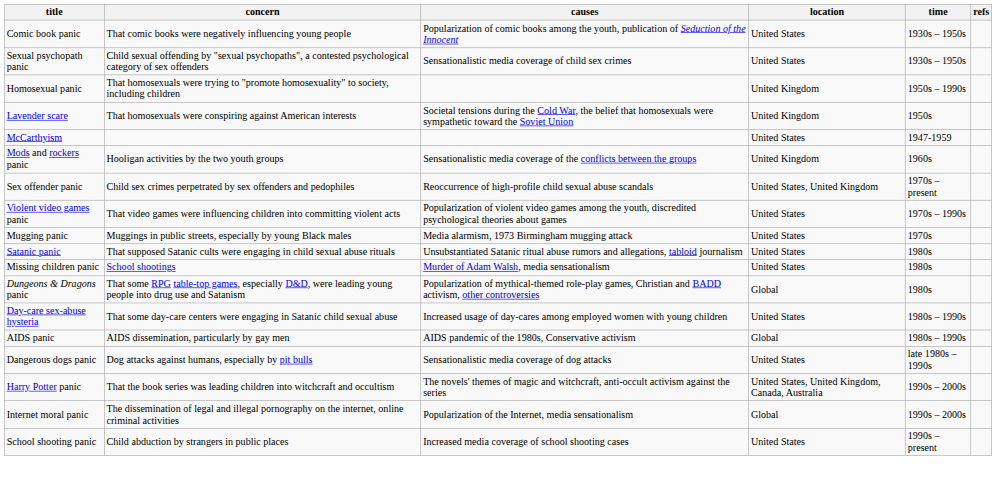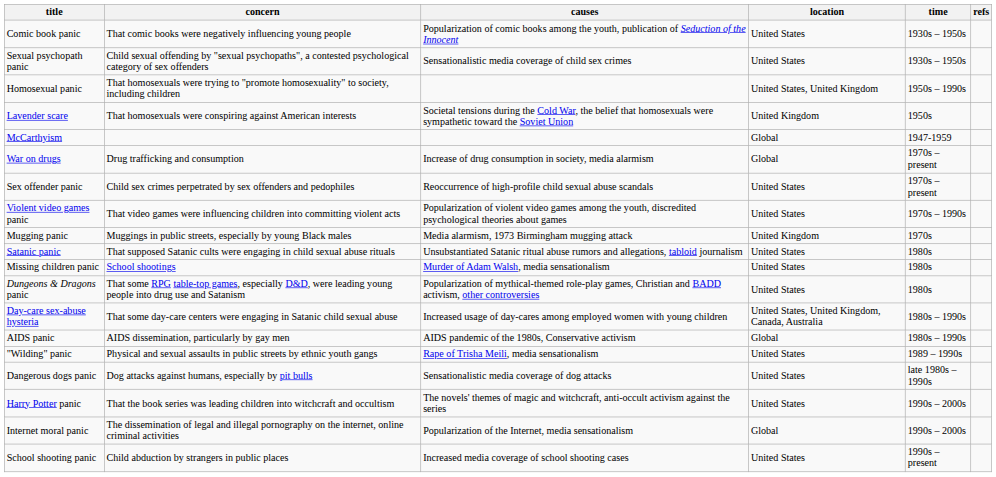Homosexual panic | location: United Kingdom -> United States, United Kingdom
McCarthyism | location: United States -> Global
- row: Mods and rockers panic | Hooligan activities by the two youth groups | Sensationalistic media coverage of the conflicts between the groups | United Kingdom | 1960s
+ row: War on drugs | Drug trafficking and consumption | Increase of drug consumption in society, media alarmism | Global | 1970s – present
Sex offender panic | location: United States, United Kingdom -> United States
Mugging panic | location: United States -> United Kingdom
Dungeons & Dragons panic | location: Global -> United States
Day-care sex-abuse hysteria | location: United States -> United States, United Kingdom, Canada, Australia
+ row: "Wilding" panic | Physical and sexual assaults in public streets by ethnic youth gangs | Rape of Trisha Meili, media sensationalism | United States | 1989 – 1990s
Harry Potter panic | location: United States, United Kingdom, Canada, Australia -> United States
